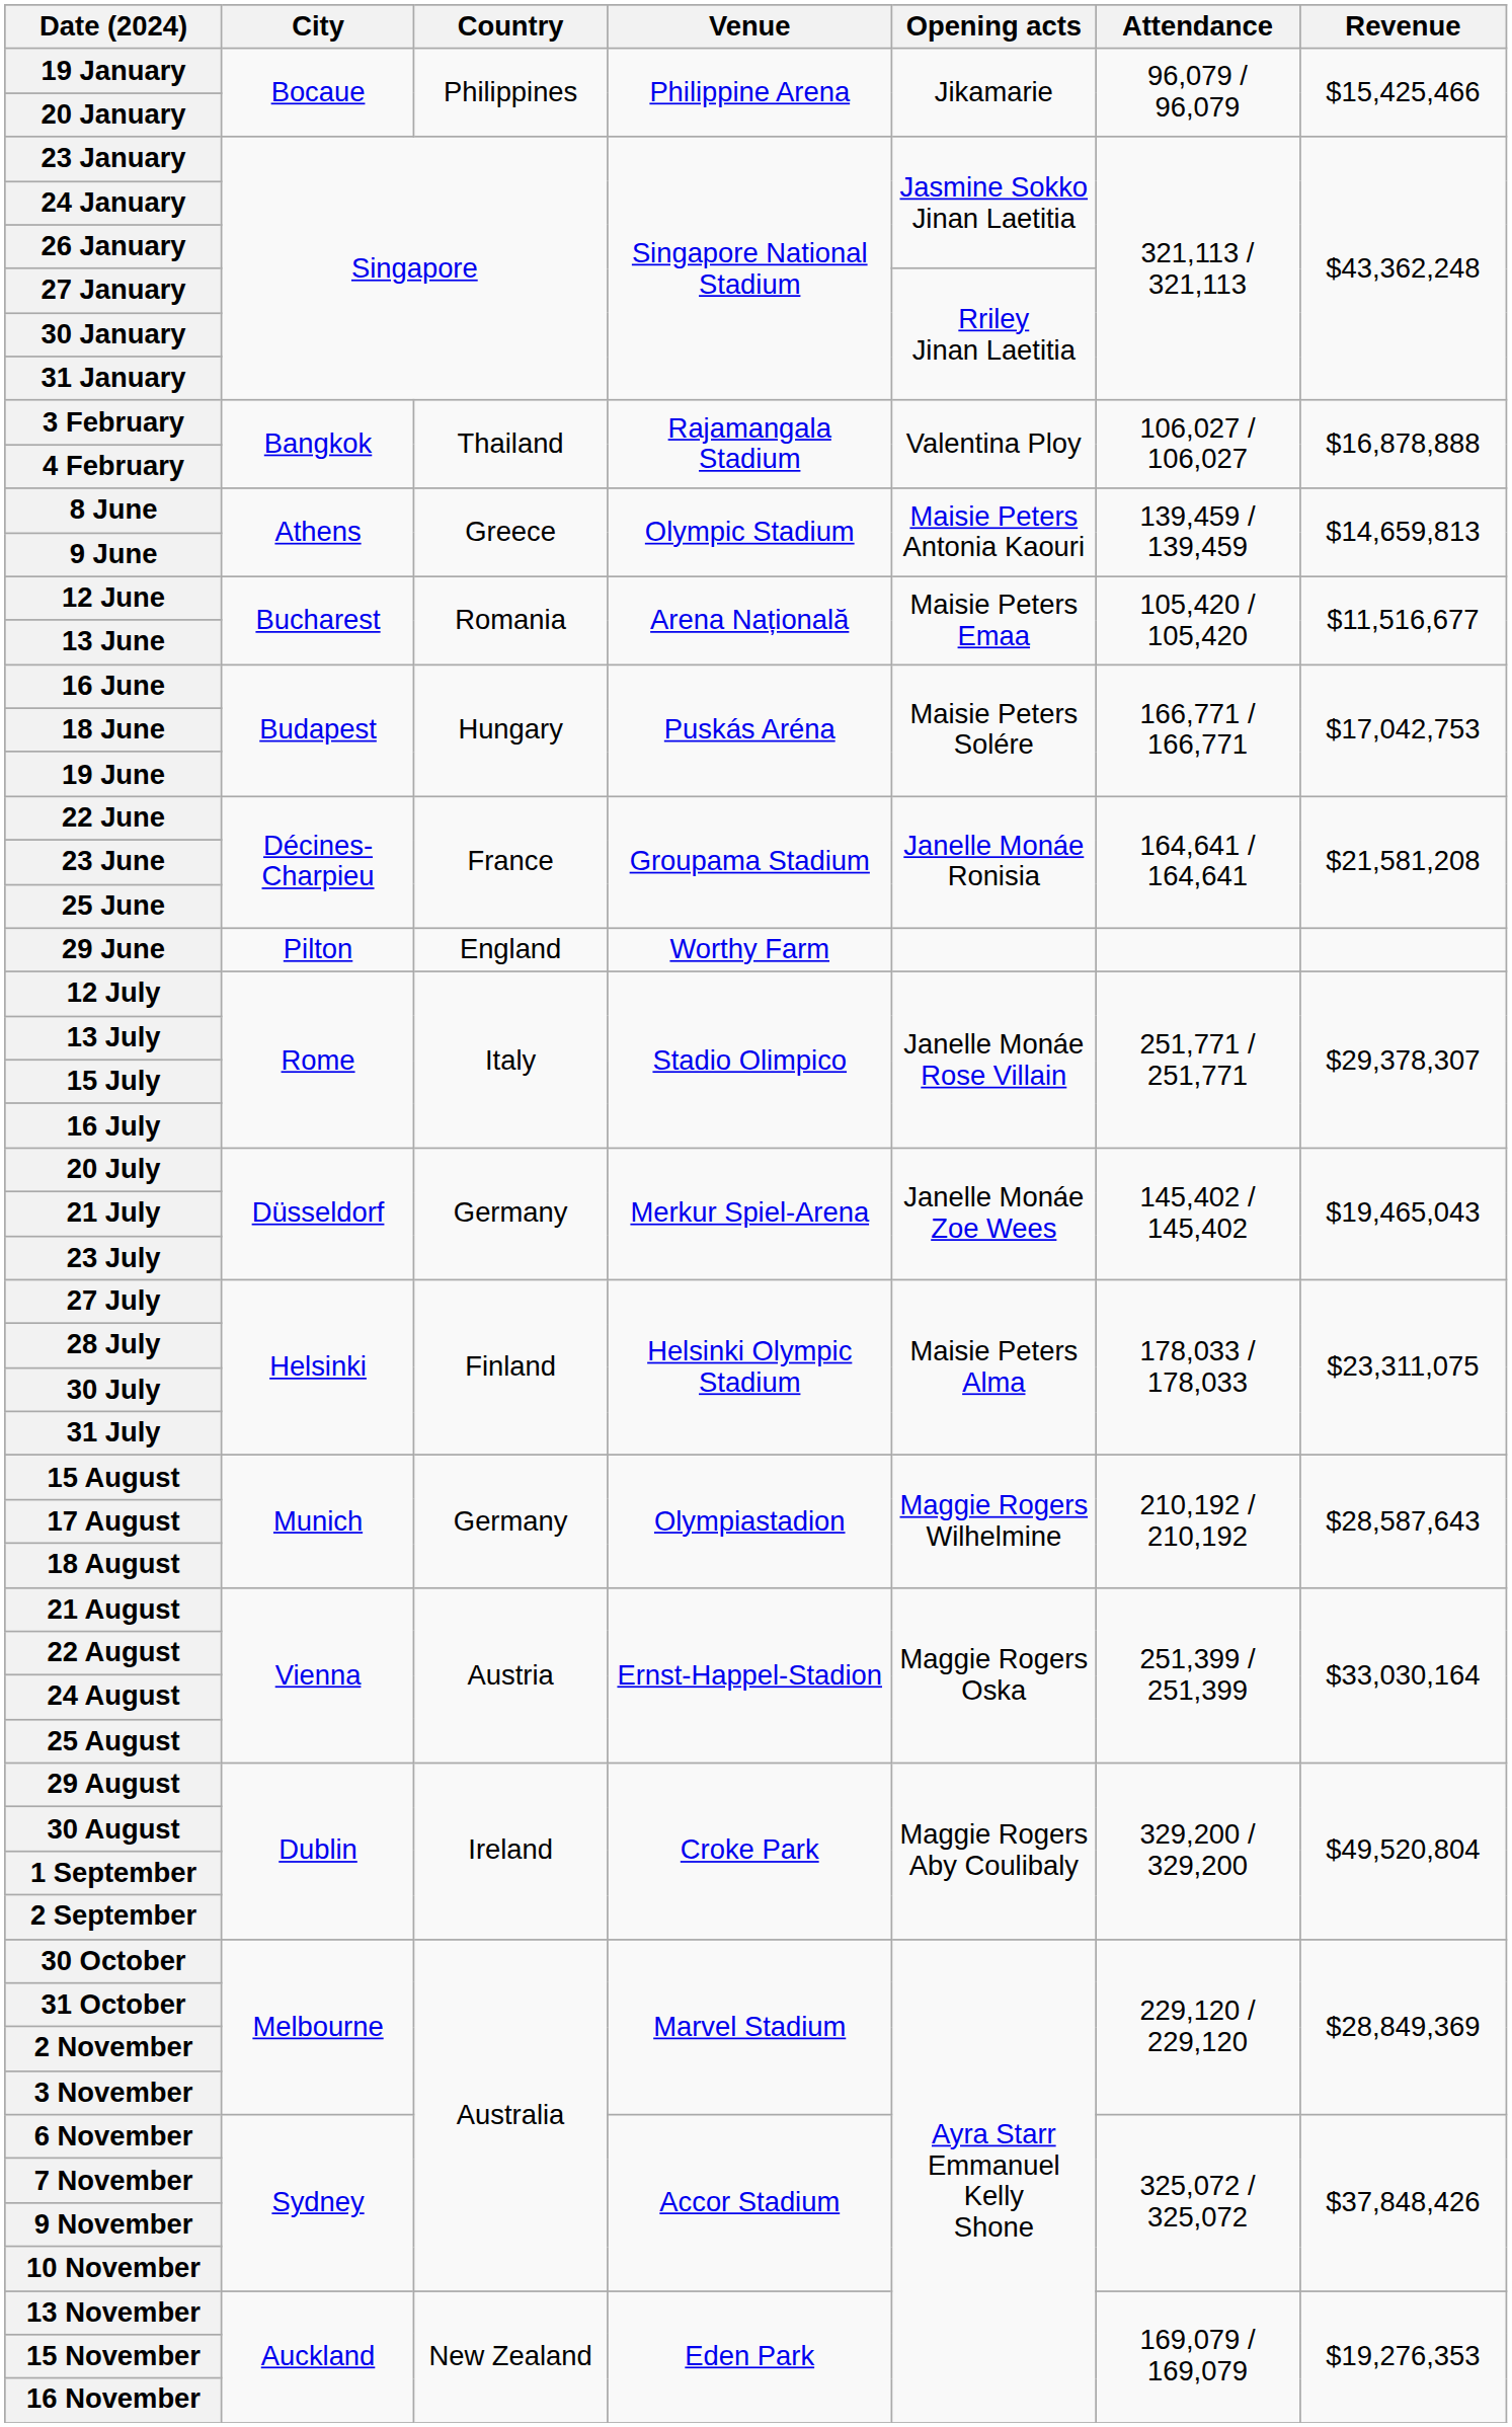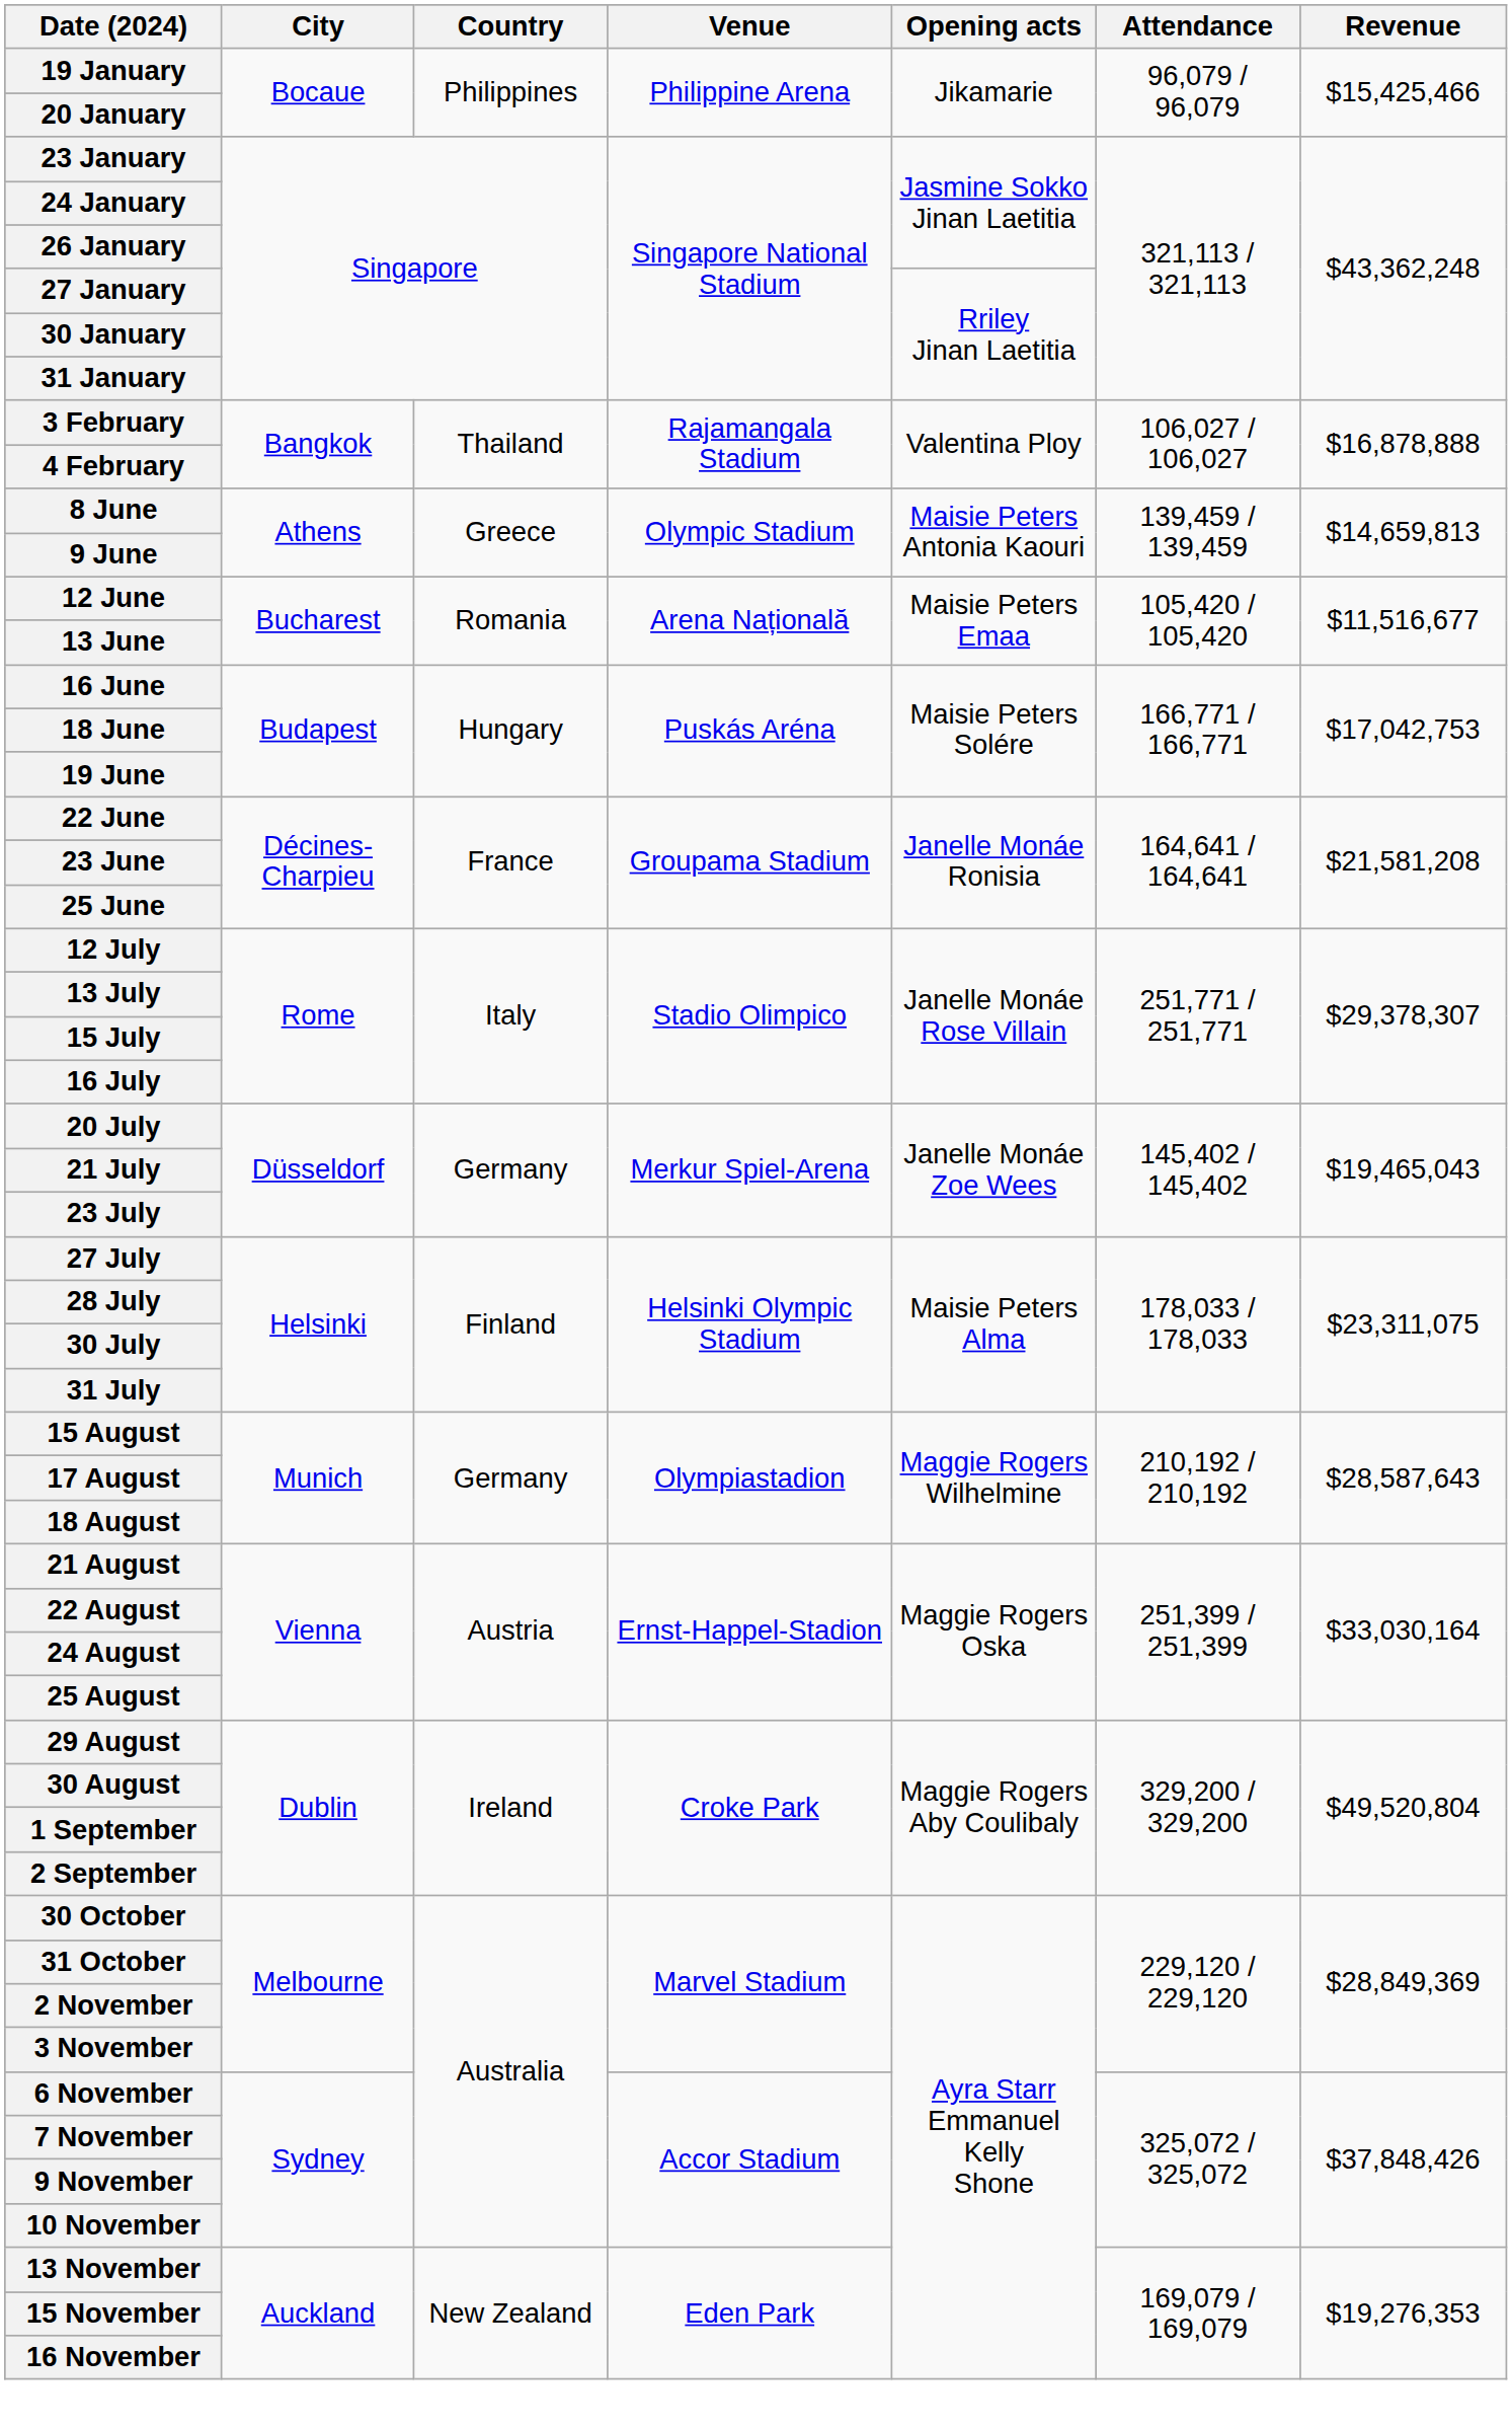- row: 29 June | Pilton | England | Worthy Farm
